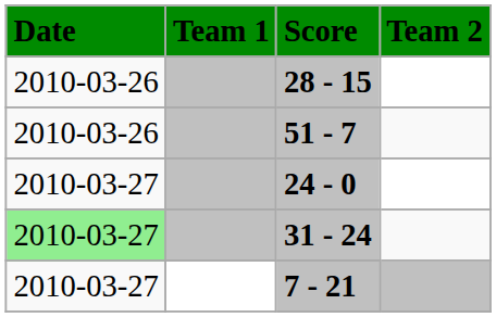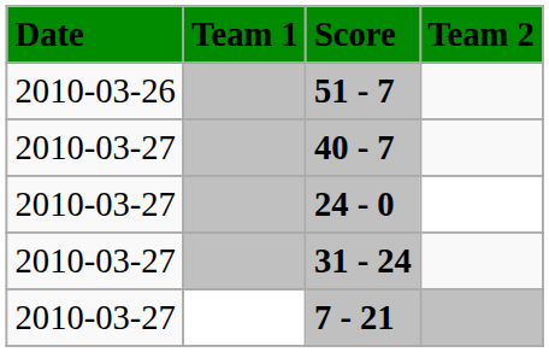- row: 2010-03-26 | 28 - 15
+ row: 2010-03-27 | 40 - 7
31 - 24 | Date: lightgreen background -> no background
